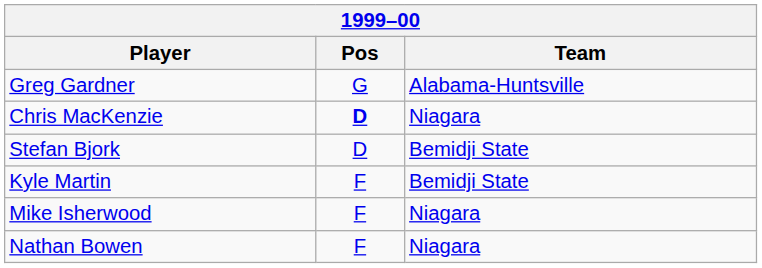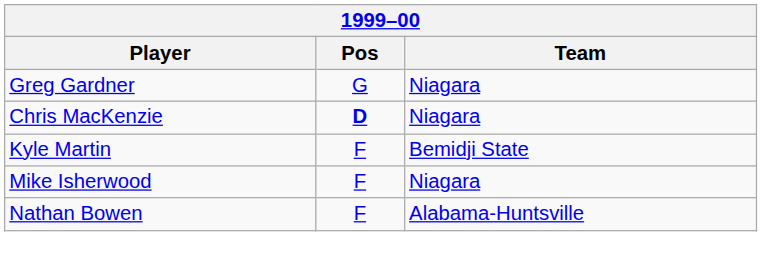Greg Gardner | Team: Alabama-Huntsville -> Niagara
- row: Stefan Bjork | D | Bemidji State
Nathan Bowen | Team: Niagara -> Alabama-Huntsville
